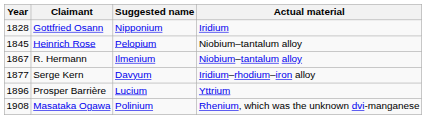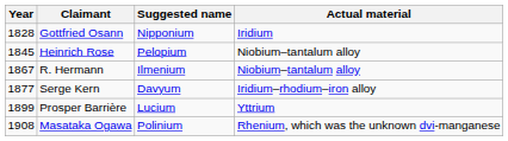Prosper Barrière | Year: 1896 -> 1899
